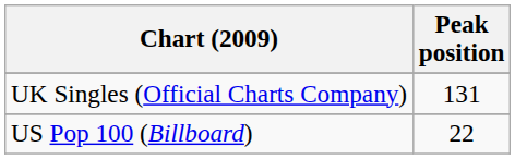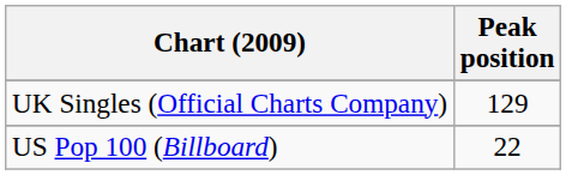UK Singles (Official Charts Company) | Peak position: 131 -> 129
